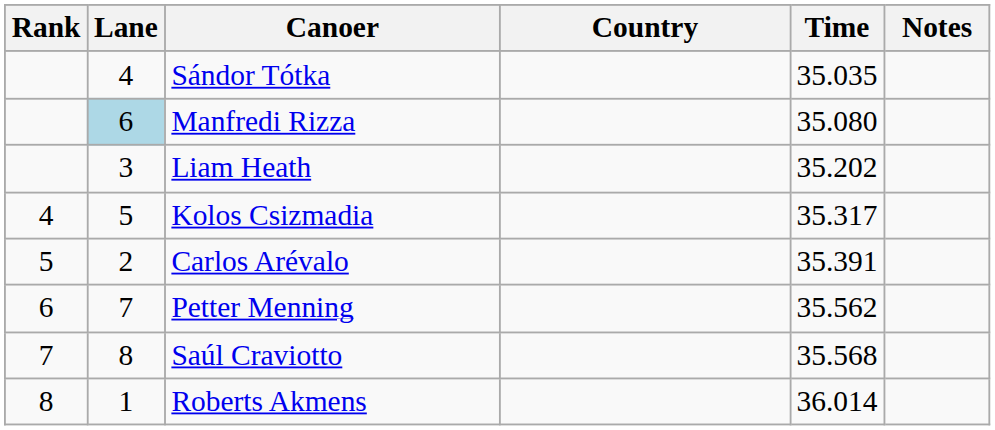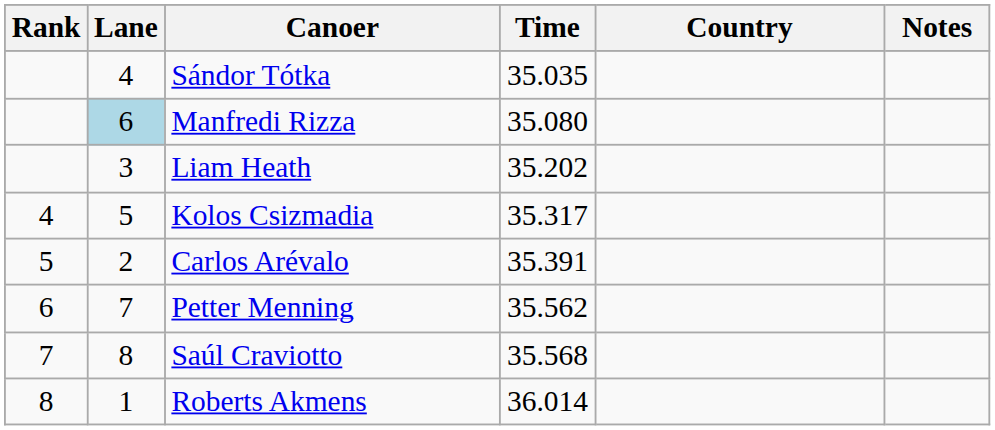columns swapped: Country <-> Time
